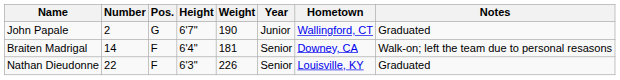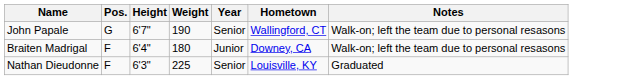- column: Number | 2 | 14 | 22
John Papale | Year: Junior -> Senior
John Papale | Notes: Graduated -> Walk-on; left the team due to personal resasons
Braiten Madrigal | Weight: 181 -> 180
Braiten Madrigal | Year: Senior -> Junior
Nathan Dieudonne | Weight: 226 -> 225
